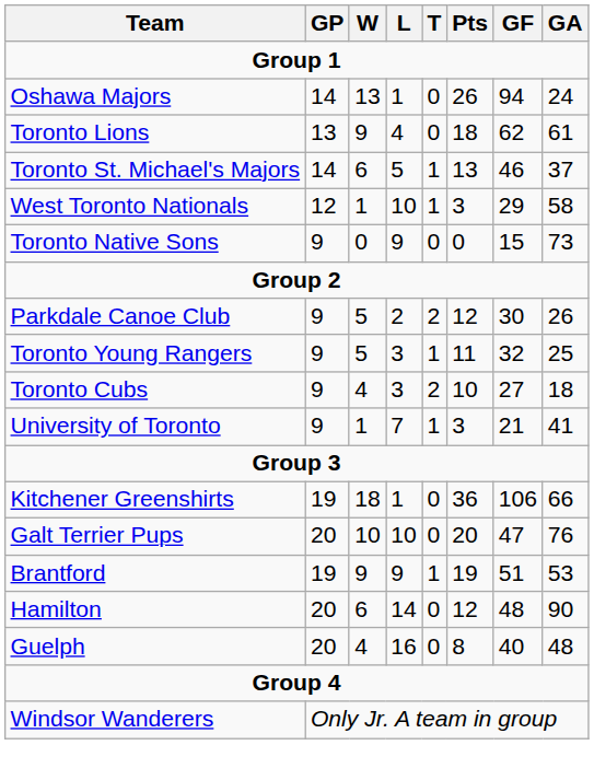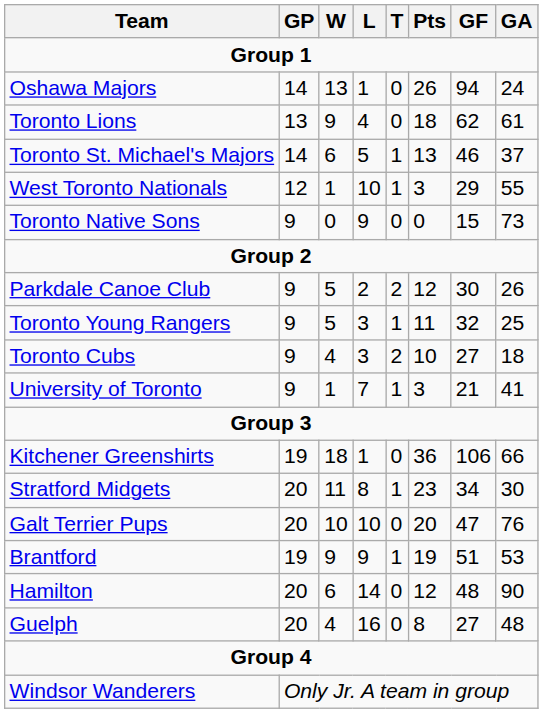West Toronto Nationals | GA: 58 -> 55
+ row: Stratford Midgets | 20 | 11 | 8 | 1 | 23 | 34 | 30
Guelph | GF: 40 -> 27
